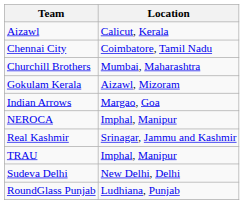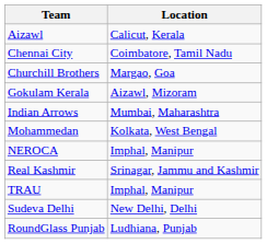Churchill Brothers | Location: Mumbai, Maharashtra -> Margao, Goa
Indian Arrows | Location: Margao, Goa -> Mumbai, Maharashtra
+ row: Mohammedan | Kolkata, West Bengal
